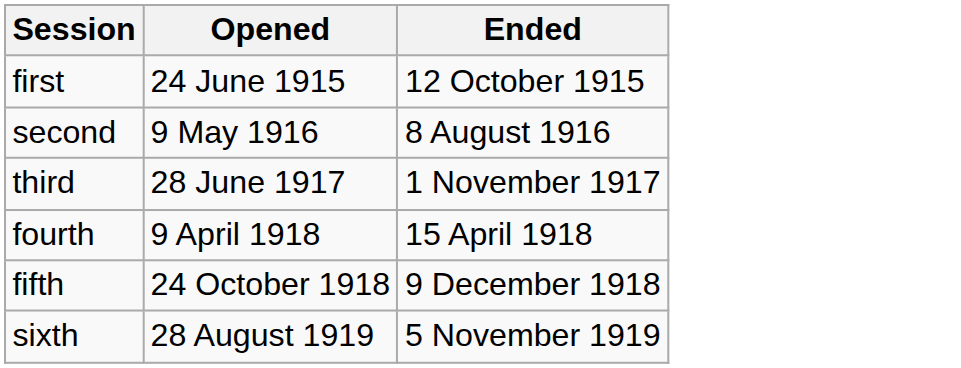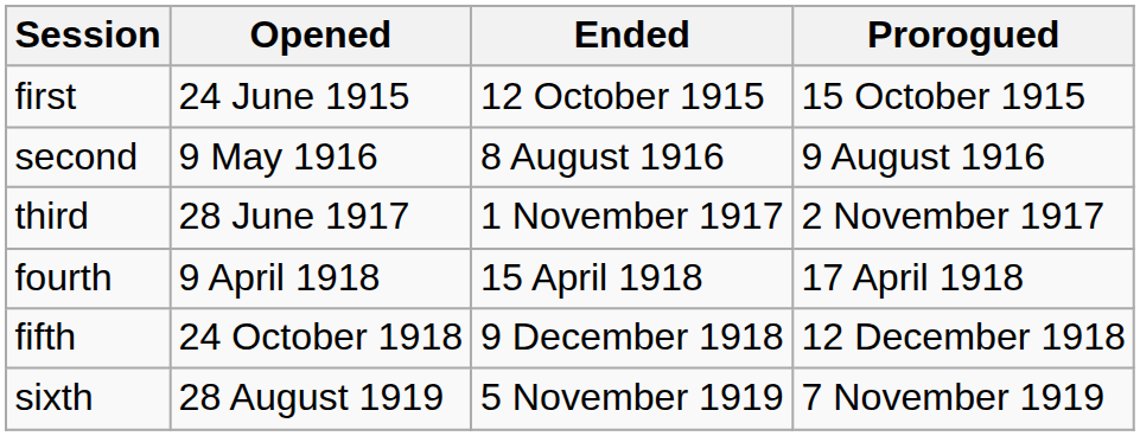+ column: Prorogued | 15 October 1915 | 9 August 1916 | 2 November 1917 | 17 April 1918 | 12 December 1918 | 7 November 1919
